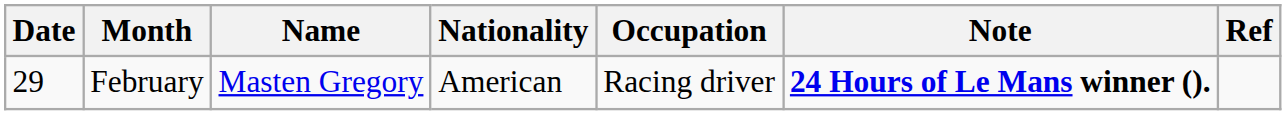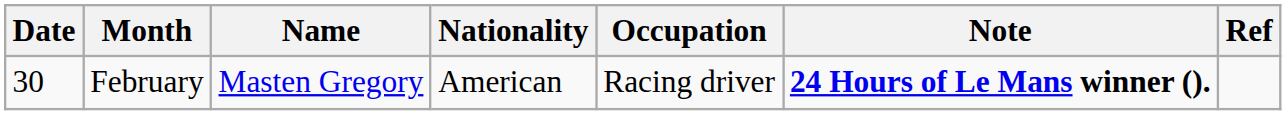February | Date: 29 -> 30
